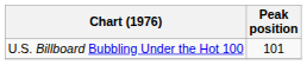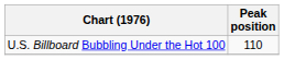U.S. Billboard Bubbling Under the Hot 100 | Peak position: 101 -> 110
